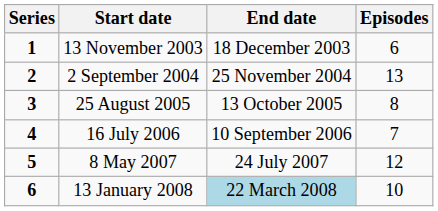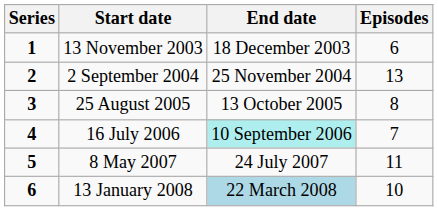16 July 2006 | End date: no background -> paleturquoise background
8 May 2007 | Episodes: 12 -> 11
